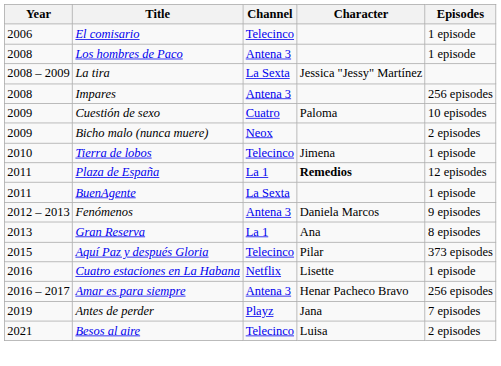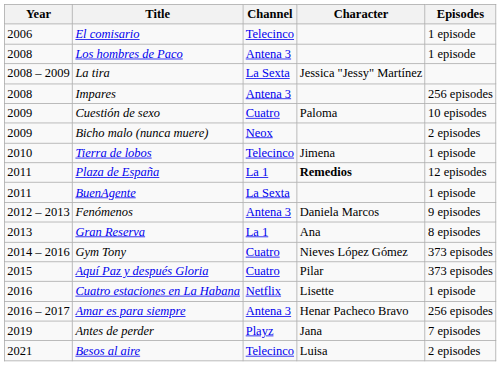+ row: 2014 – 2016 | Gym Tony | Cuatro | Nieves López Gómez | 373 episodes
Aquí Paz y después Gloria | Channel: Telecinco -> Cuatro
